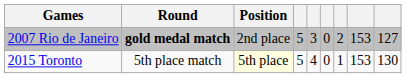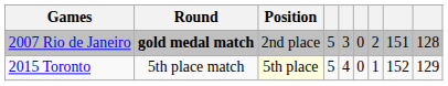2007 Rio de Janeiro | column 8: 153 -> 151
2007 Rio de Janeiro | column 9: 127 -> 128
2015 Toronto | column 8: 153 -> 152
2015 Toronto | column 9: 130 -> 129
